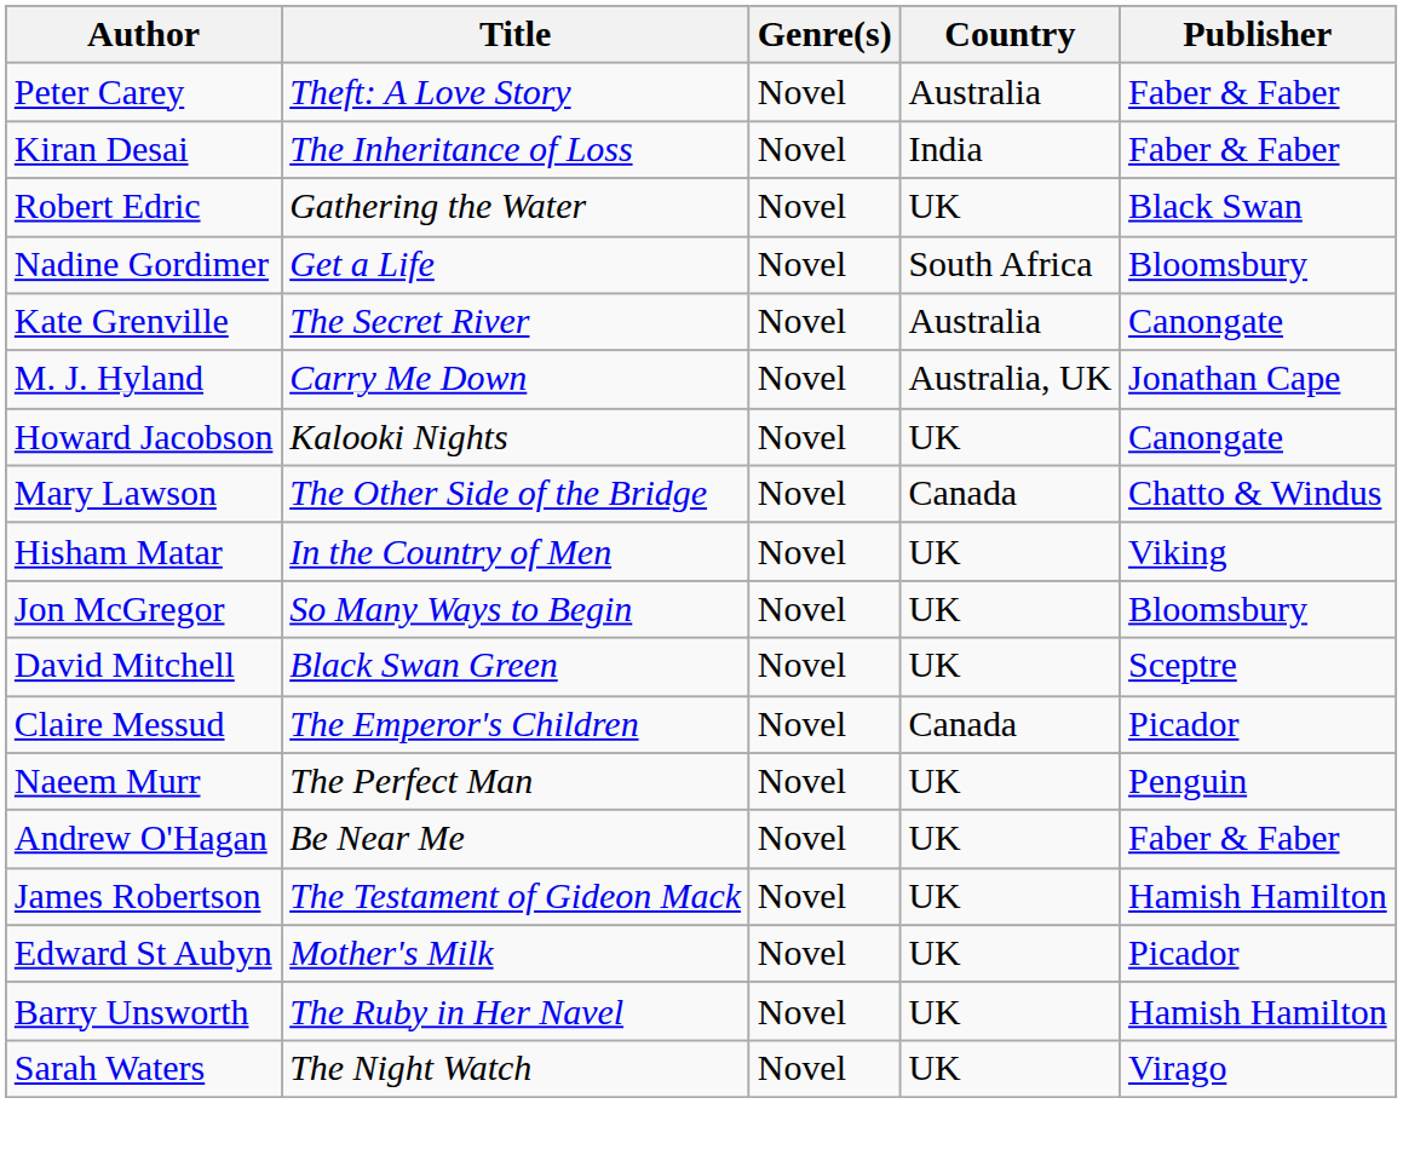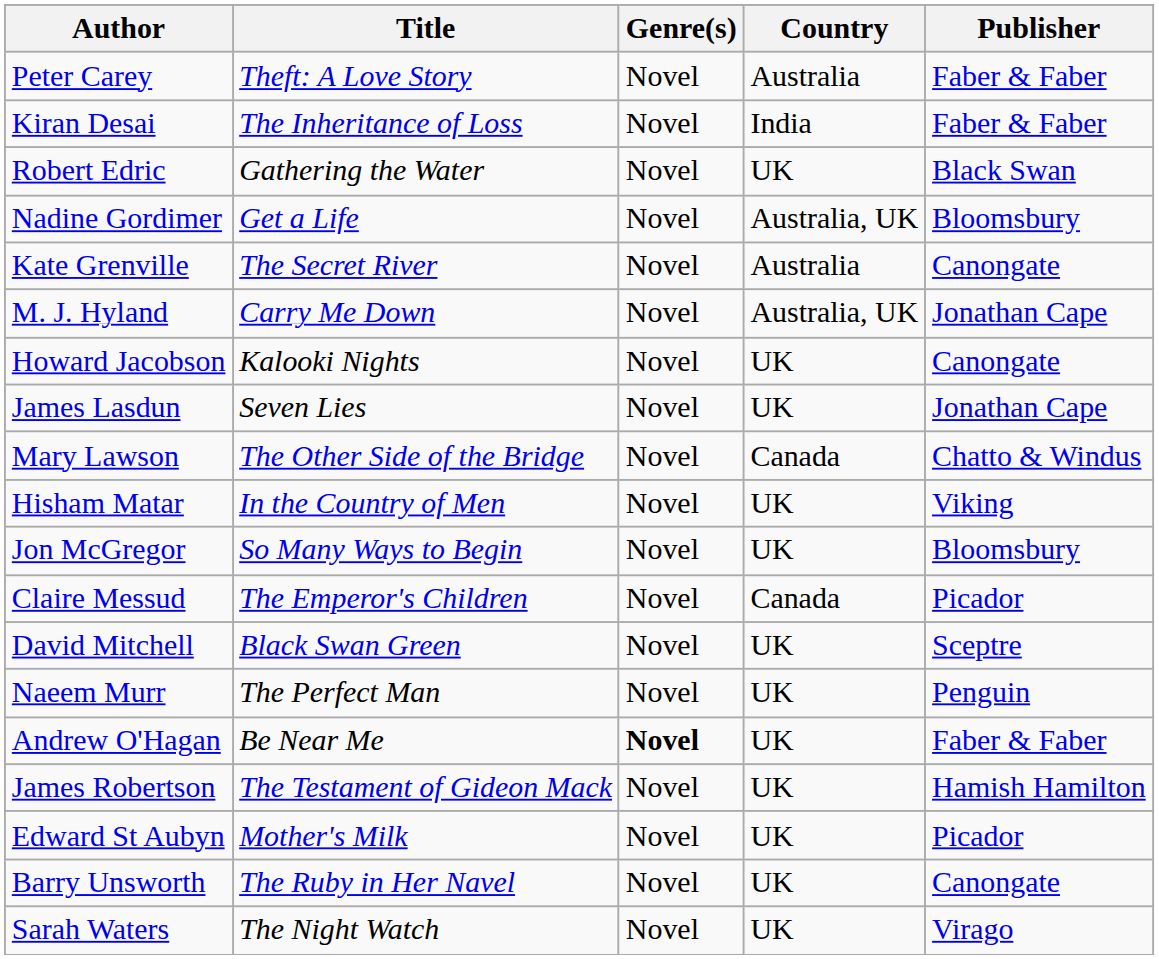Nadine Gordimer | Country: South Africa -> Australia, UK
+ row: James Lasdun | Seven Lies | Novel | UK | Jonathan Cape
rows swapped: Claire Messud <-> David Mitchell
Andrew O'Hagan | Genre(s): normal -> bold
Barry Unsworth | Publisher: Hamish Hamilton -> Canongate
